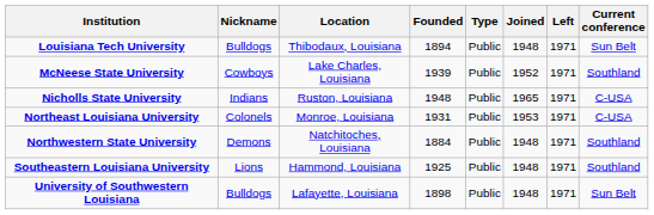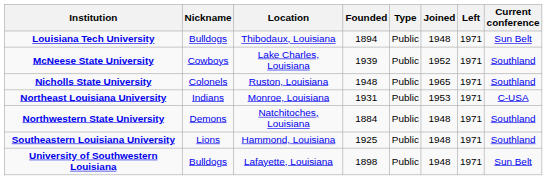Nicholls State University | Nickname: Indians -> Colonels
Nicholls State University | Current conference: C-USA -> Southland
Northeast Louisiana University | Nickname: Colonels -> Indians
